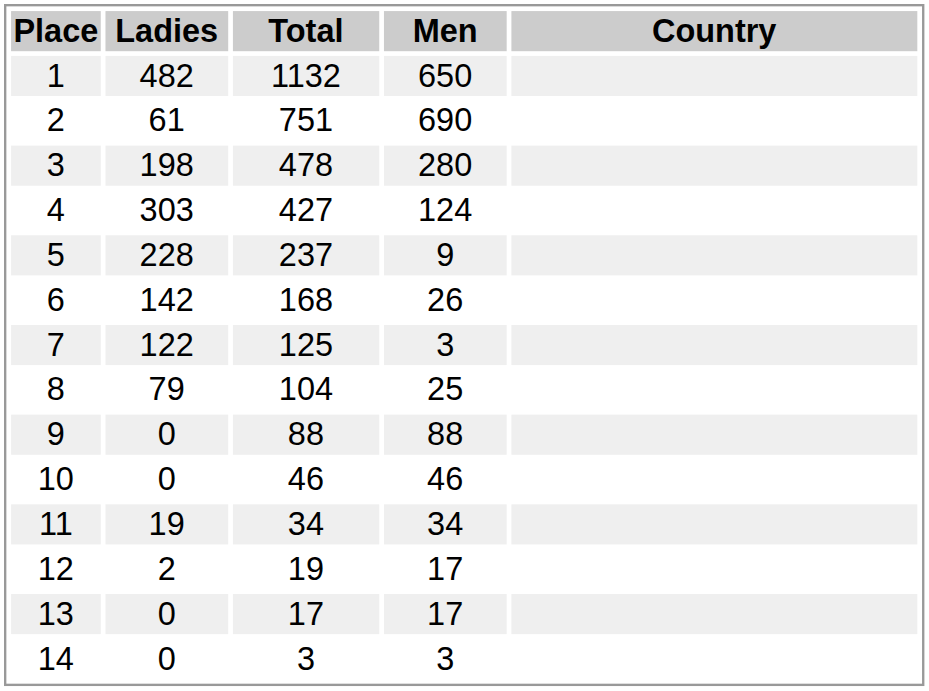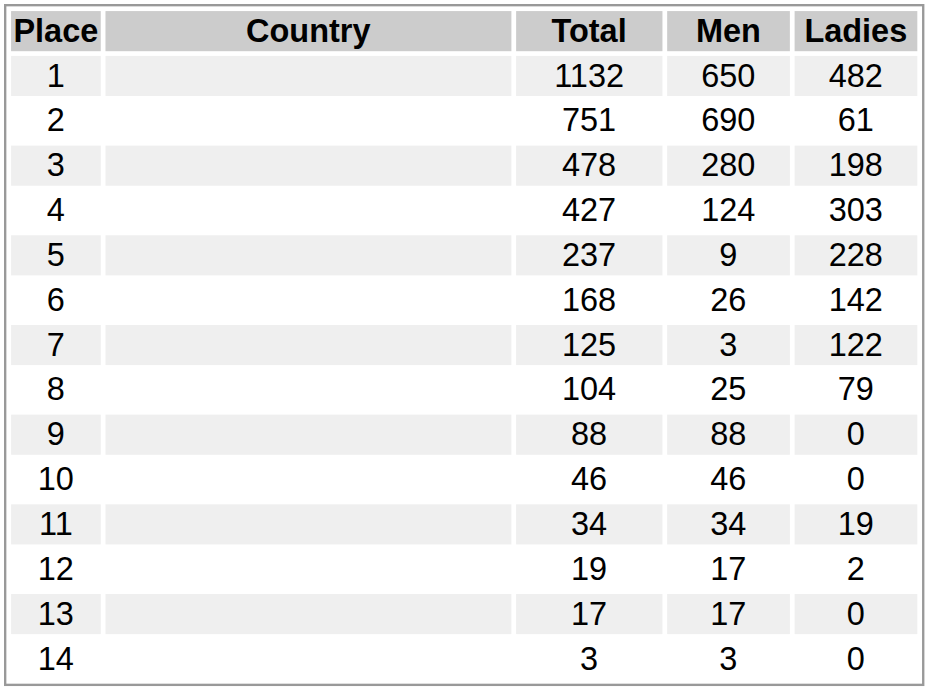columns swapped: Country <-> Ladies
